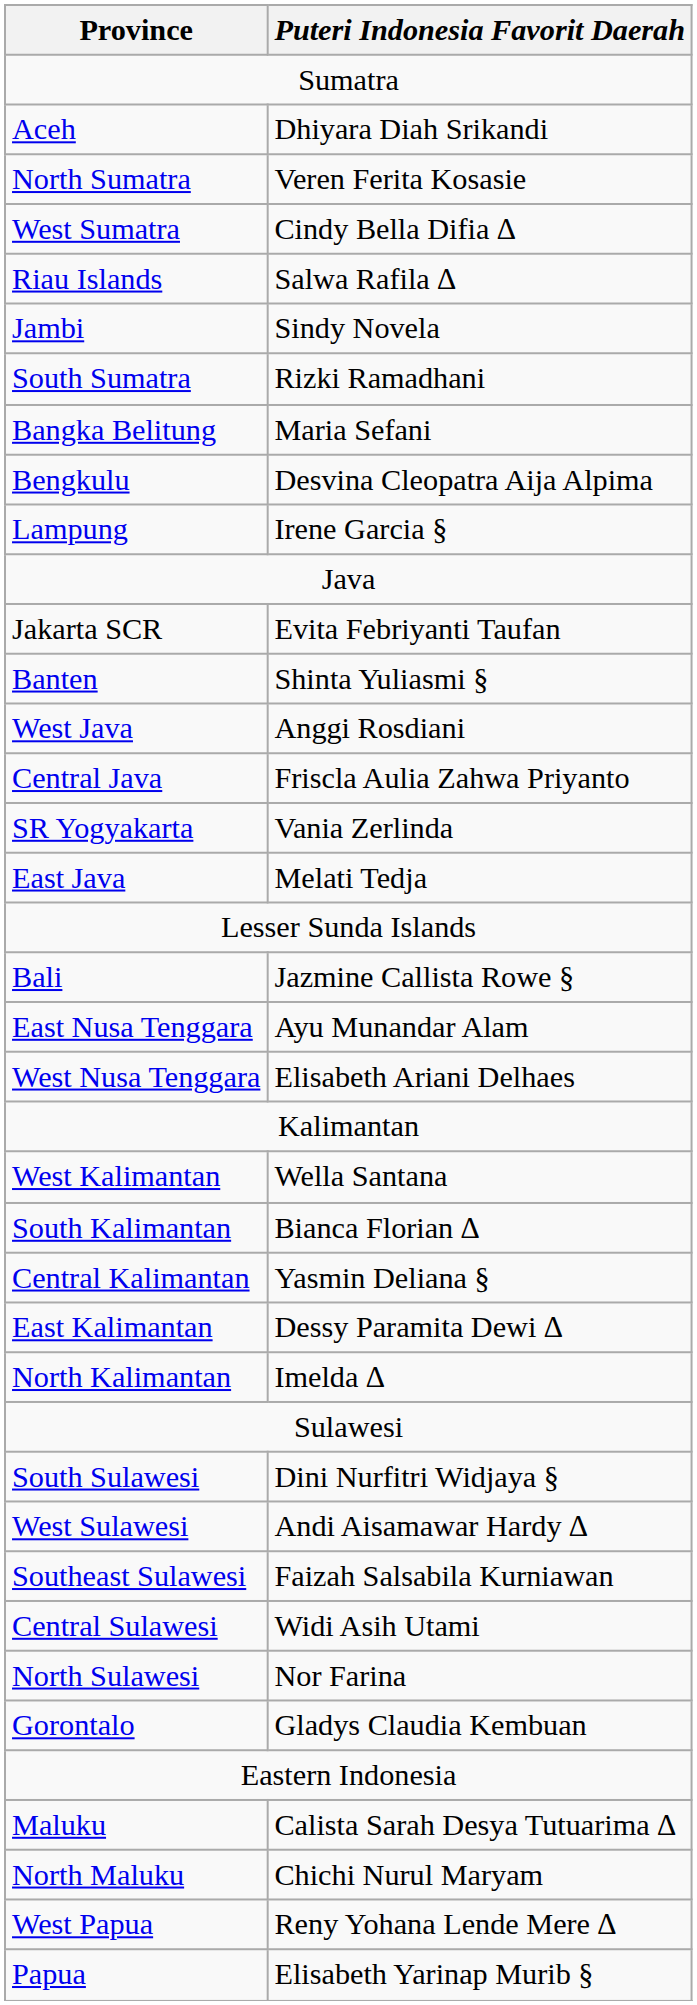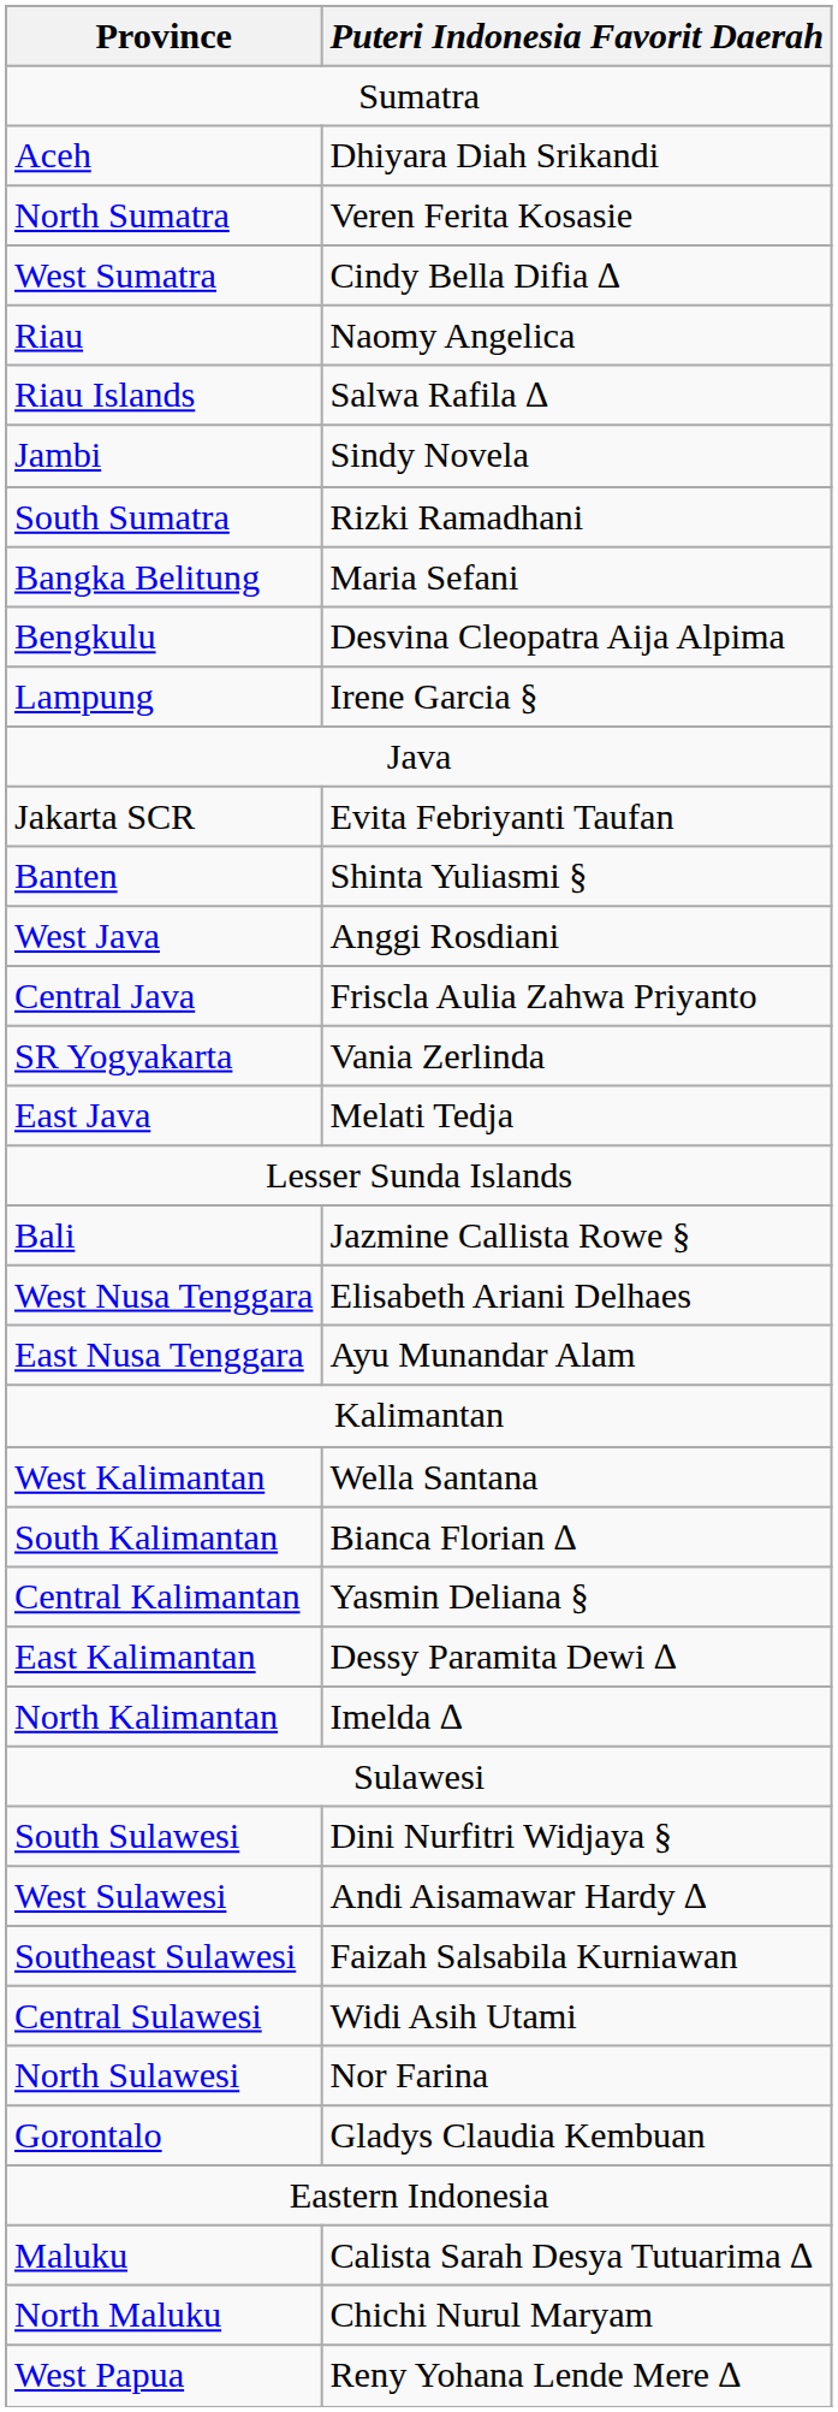+ row: Riau | Naomy Angelica
rows swapped: West Nusa Tenggara <-> East Nusa Tenggara
- row: Papua | Elisabeth Yarinap Murib §
